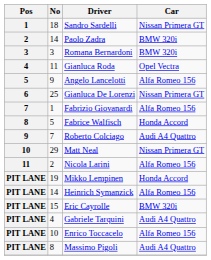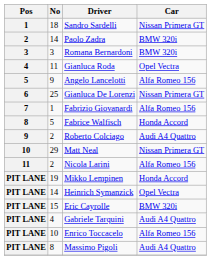Roberto Colciago | No: 7 -> 2
Heinrich Symanzick | Car: Alfa Romeo 156 -> Opel Vectra
